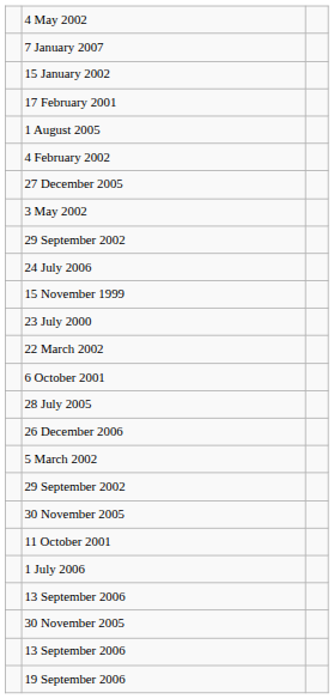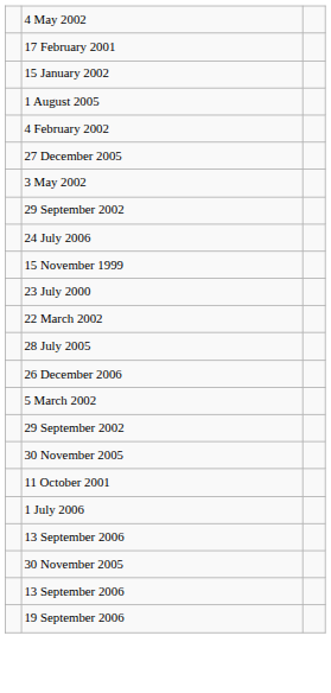- row: 7 January 2007
rows swapped: 17 February 2001 <-> 15 January 2002
- row: 6 October 2001
